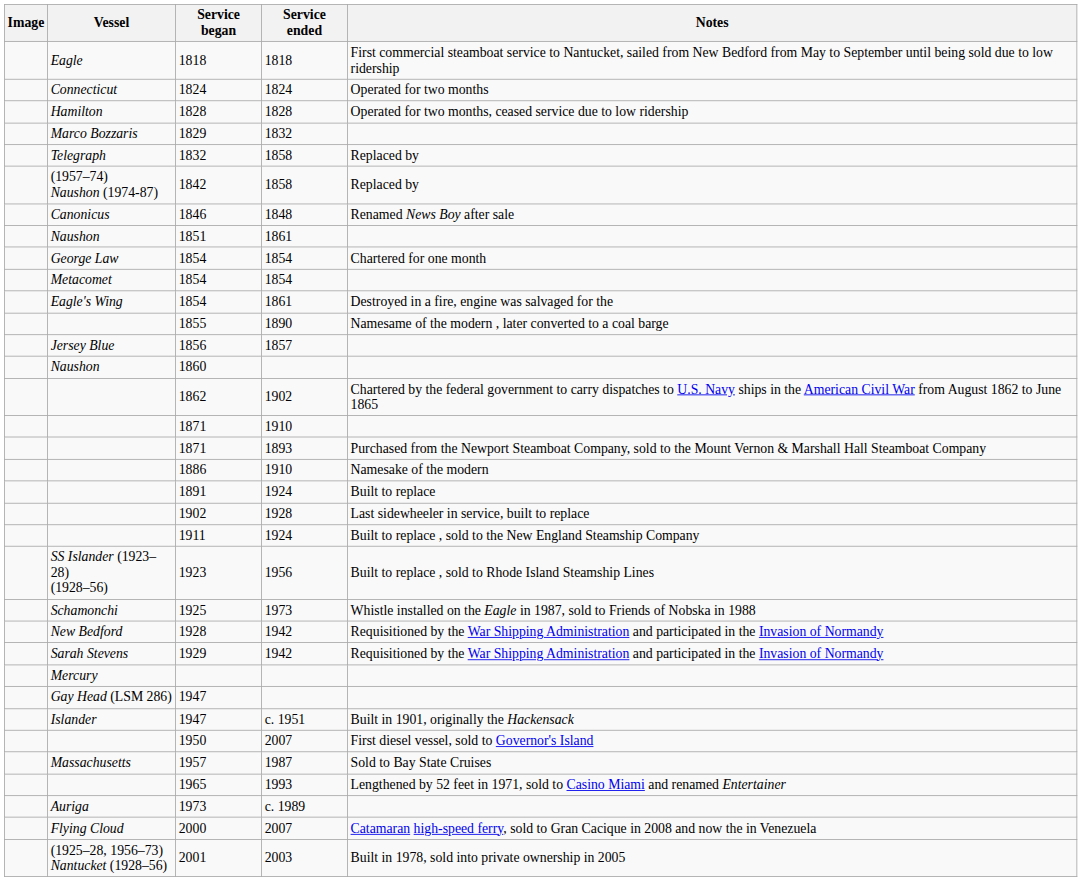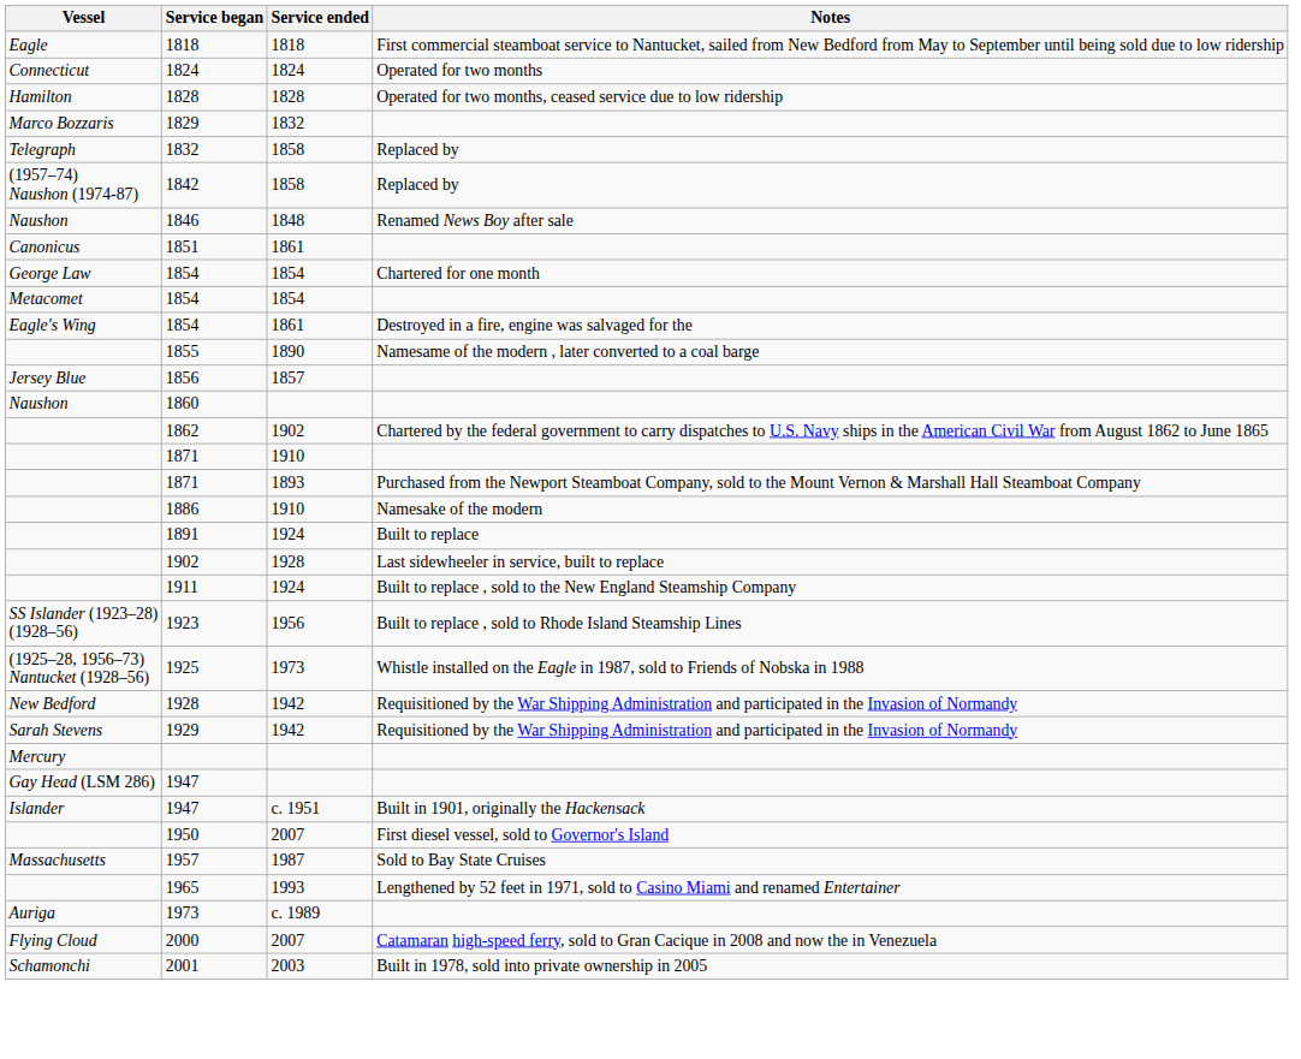- column: Image
1846 | Vessel: Canonicus -> Naushon
1851 | Vessel: Naushon -> Canonicus
1925 | Vessel: Schamonchi -> (1925–28, 1956–73) Nantucket (1928–56)
2001 | Vessel: (1925–28, 1956–73) Nantucket (1928–56) -> Schamonchi
